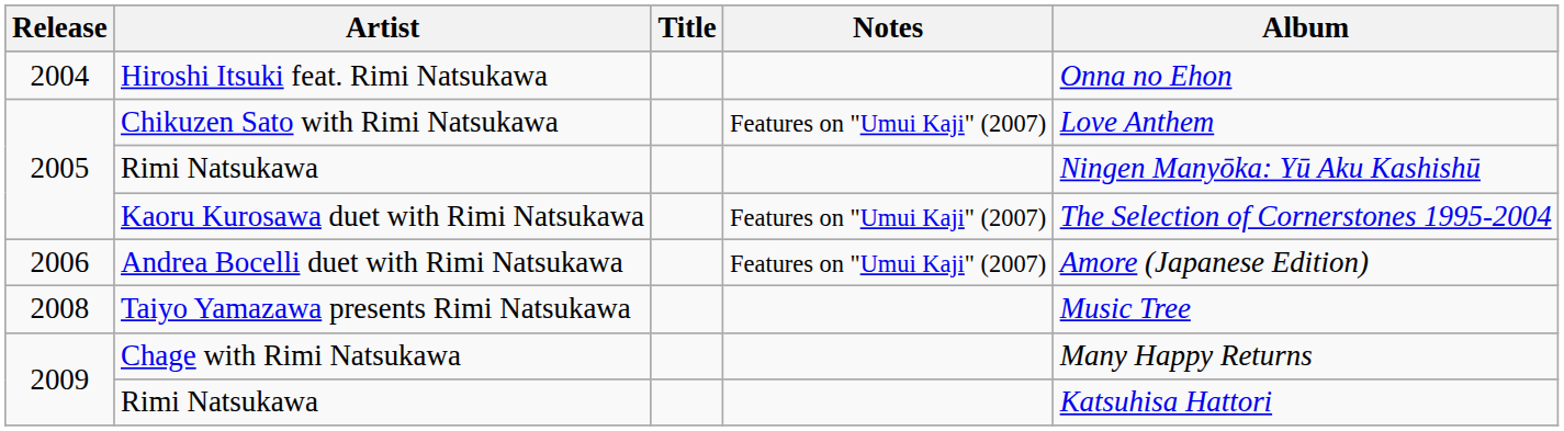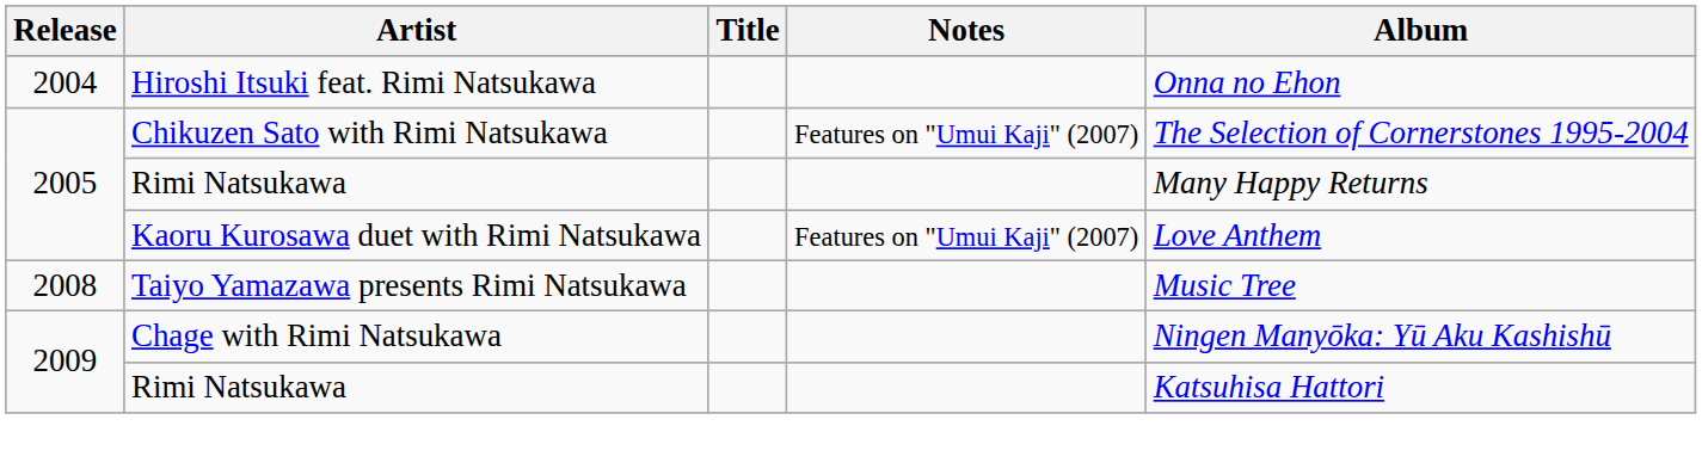Chikuzen Sato with Rimi Natsukawa | Album: Love Anthem -> The Selection of Cornerstones 1995-2004
2005 / Rimi Natsukawa | Album: Ningen Manyōka: Yū Aku Kashishū -> Many Happy Returns
Kaoru Kurosawa duet with Rimi Natsukawa | Album: The Selection of Cornerstones 1995-2004 -> Love Anthem
- row: 2006 | Andrea Bocelli duet with Rimi Natsukawa | Features on "Umui Kaji" (2007) | Amore (Japanese Edition)
Chage with Rimi Natsukawa | Album: Many Happy Returns -> Ningen Manyōka: Yū Aku Kashishū
